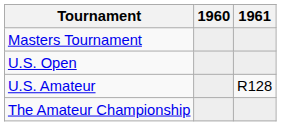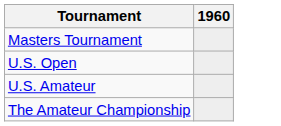- column: 1961 | R128
